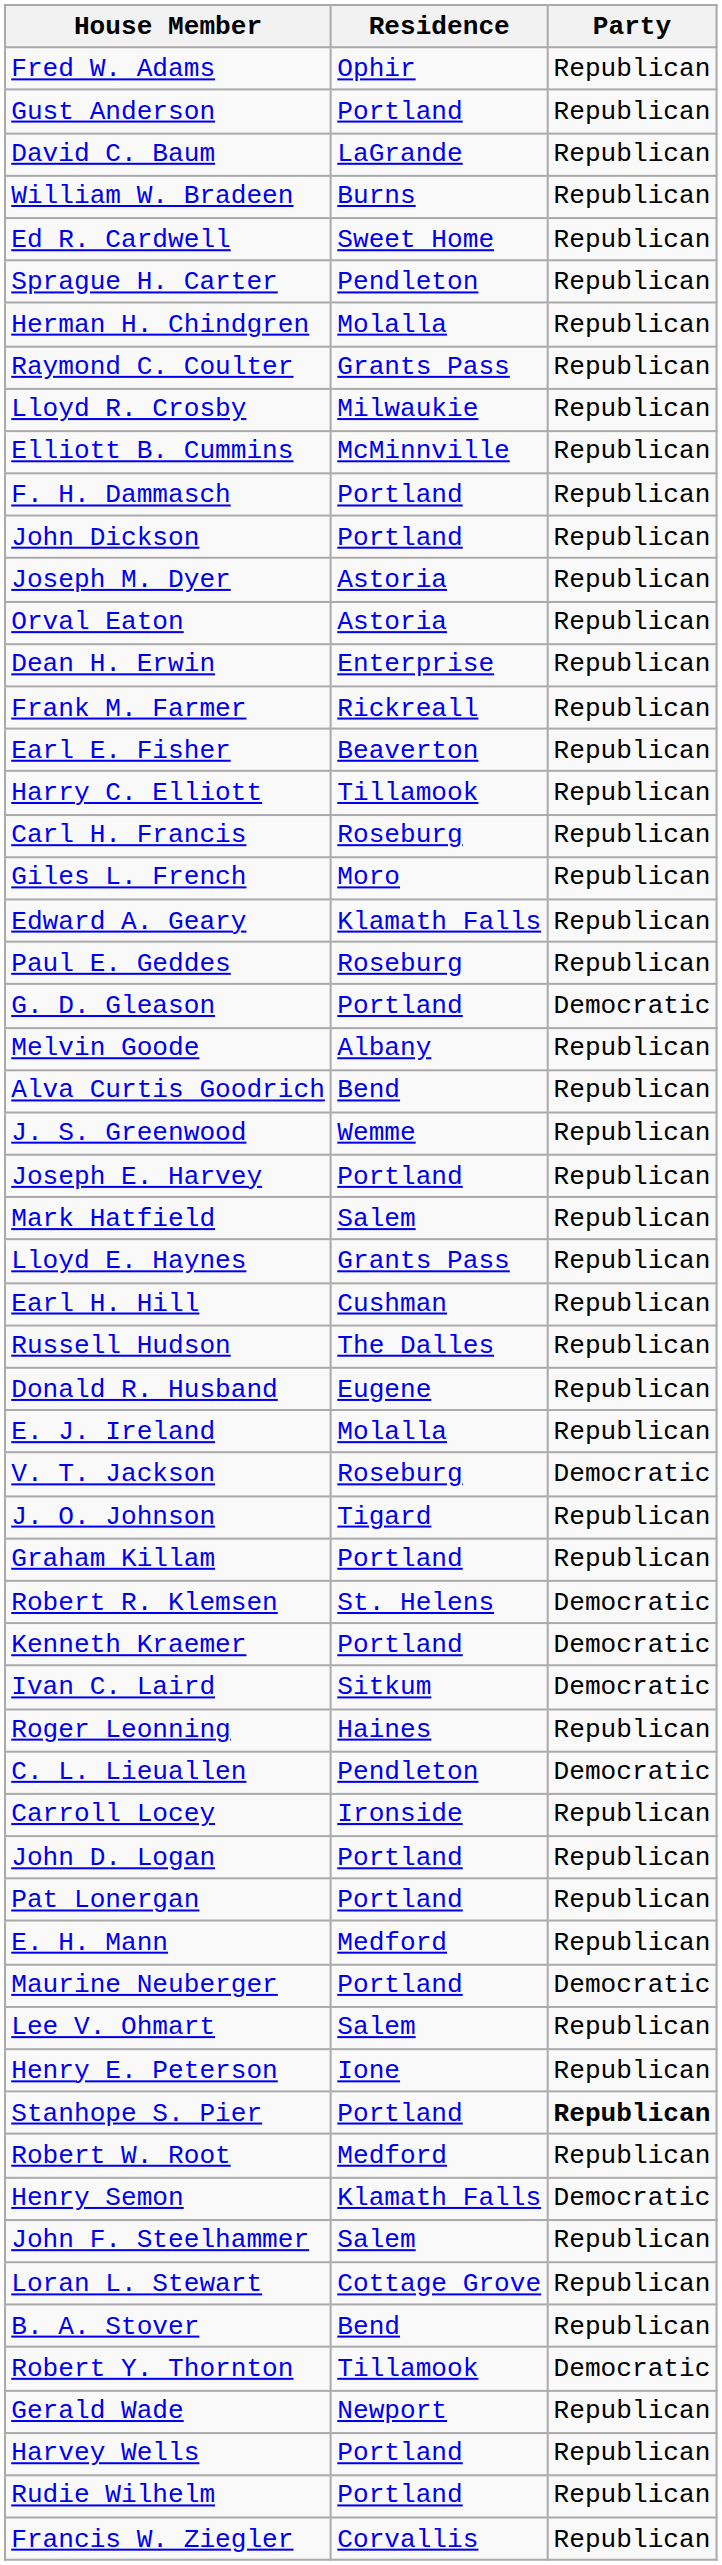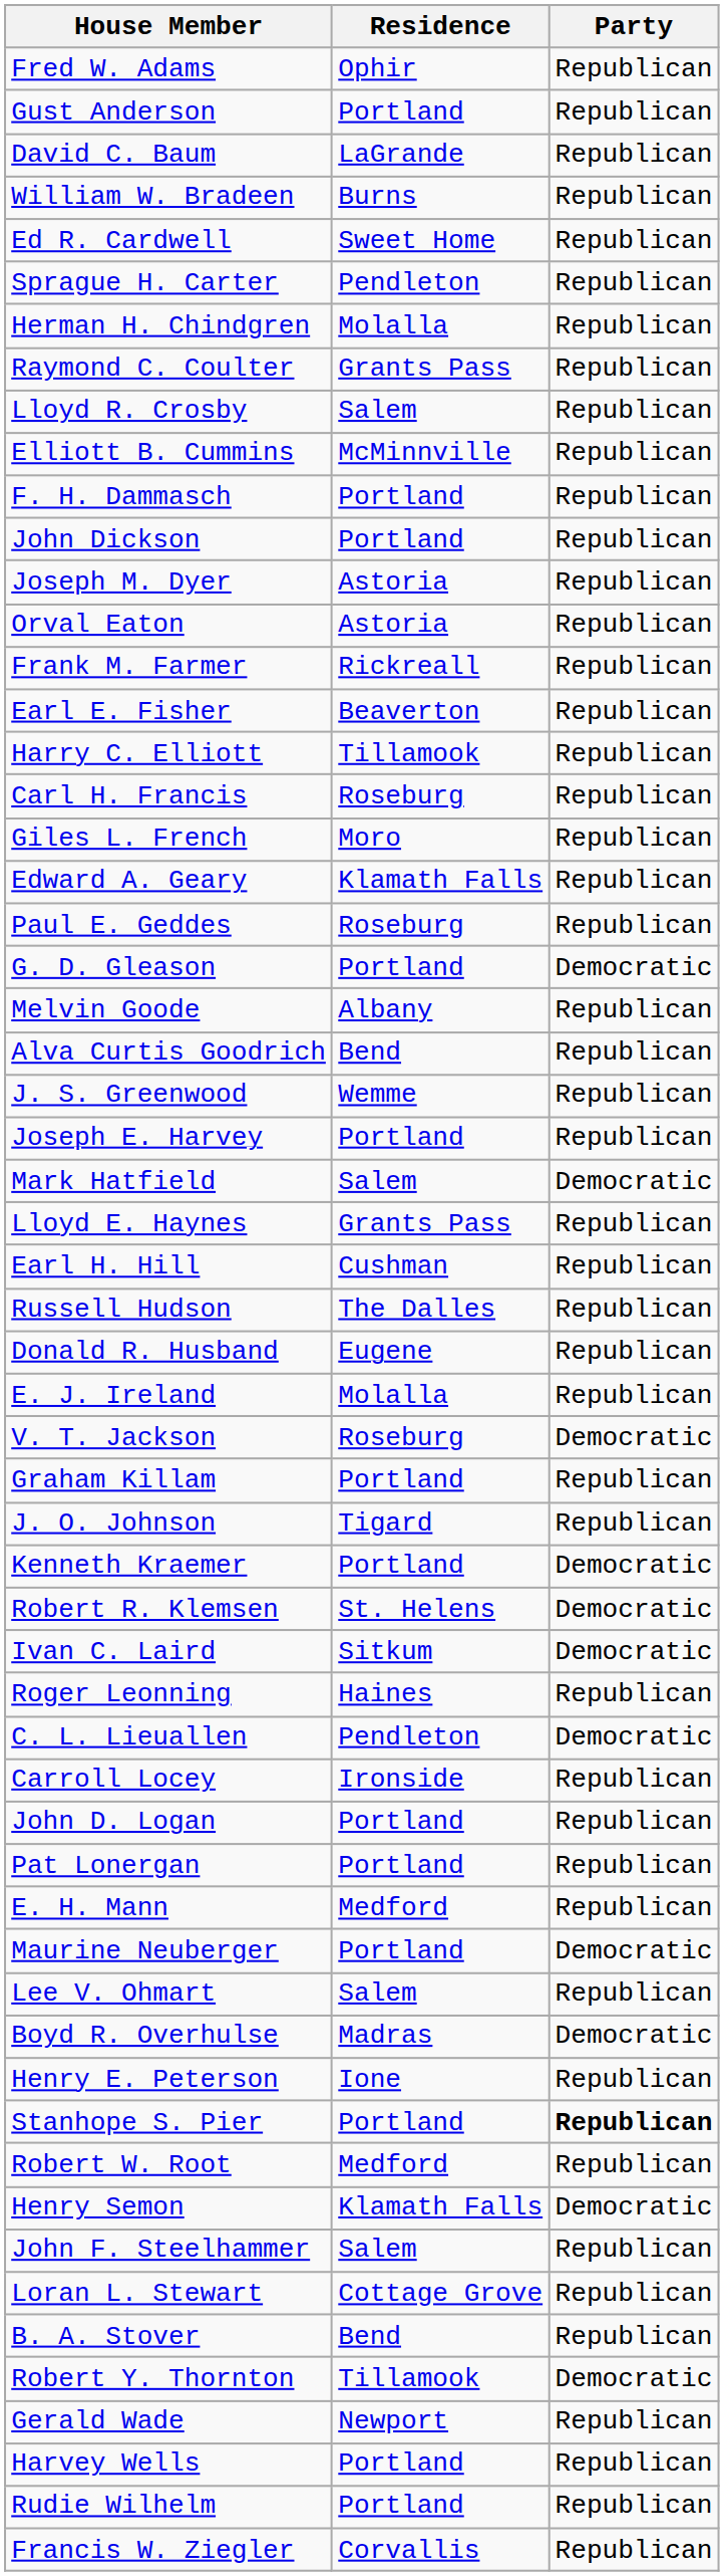Lloyd R. Crosby | Residence: Milwaukie -> Salem
- row: Dean H. Erwin | Enterprise | Republican
Mark Hatfield | Party: Republican -> Democratic
rows swapped: J. O. Johnson <-> Graham Killam
rows swapped: Robert R. Klemsen <-> Kenneth Kraemer
+ row: Boyd R. Overhulse | Madras | Democratic
